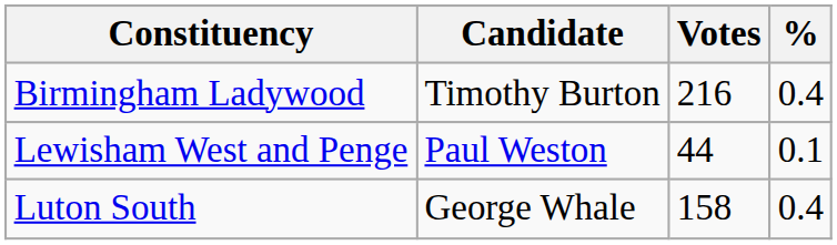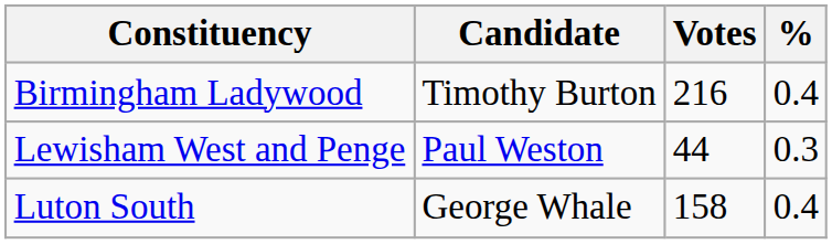Lewisham West and Penge | %: 0.1 -> 0.3
